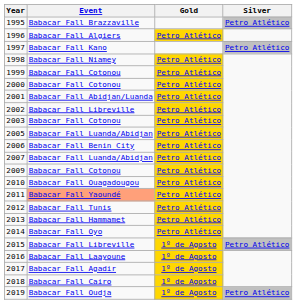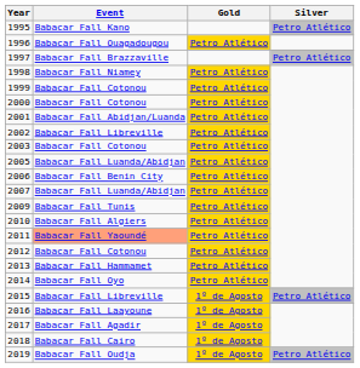1995 | Event: Babacar Fall Brazzaville -> Babacar Fall Kano
1996 | Event: Babacar Fall Algiers -> Babacar Fall Ouagadougou
1997 | Event: Babacar Fall Kano -> Babacar Fall Brazzaville
2009 | Event: Babacar Fall Cotonou -> Babacar Fall Tunis
2010 | Event: Babacar Fall Ouagadougou -> Babacar Fall Algiers
2012 | Event: Babacar Fall Tunis -> Babacar Fall Cotonou
